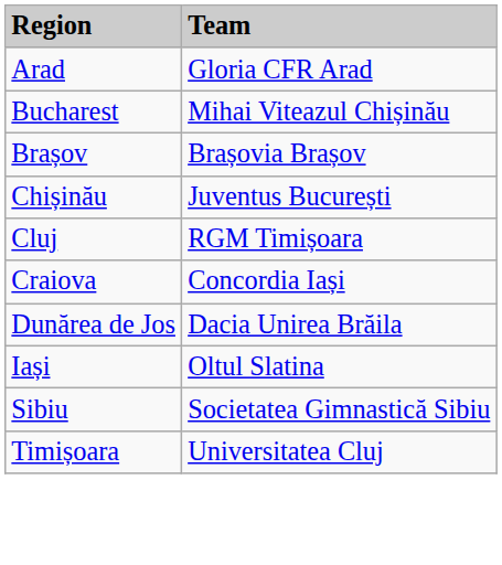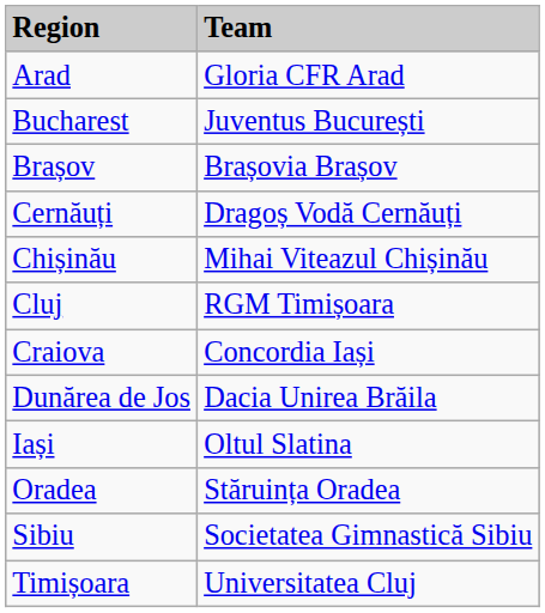Bucharest | column 2: Mihai Viteazul Chișinău -> Juventus București
+ row: Cernăuți | Dragoș Vodă Cernăuți
Chișinău | column 2: Juventus București -> Mihai Viteazul Chișinău
+ row: Oradea | Stăruința Oradea
